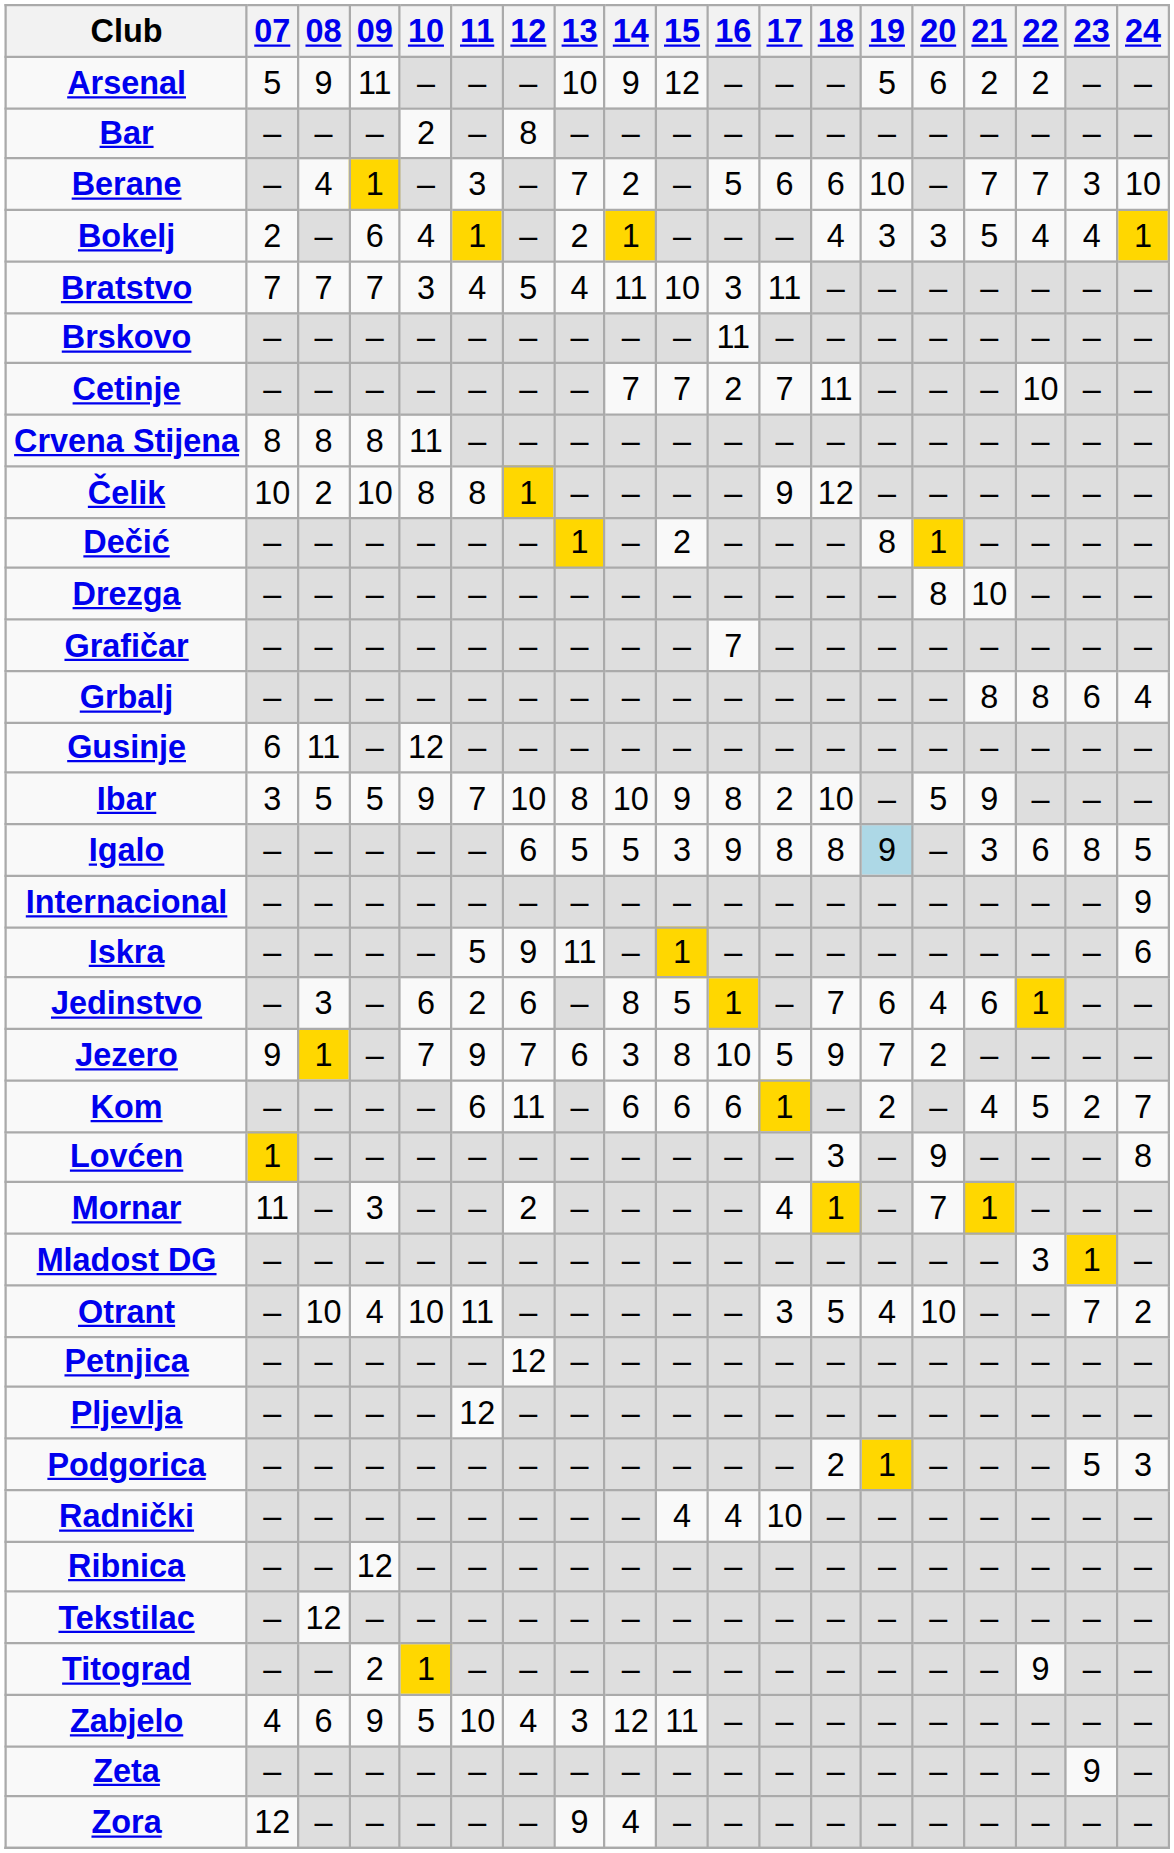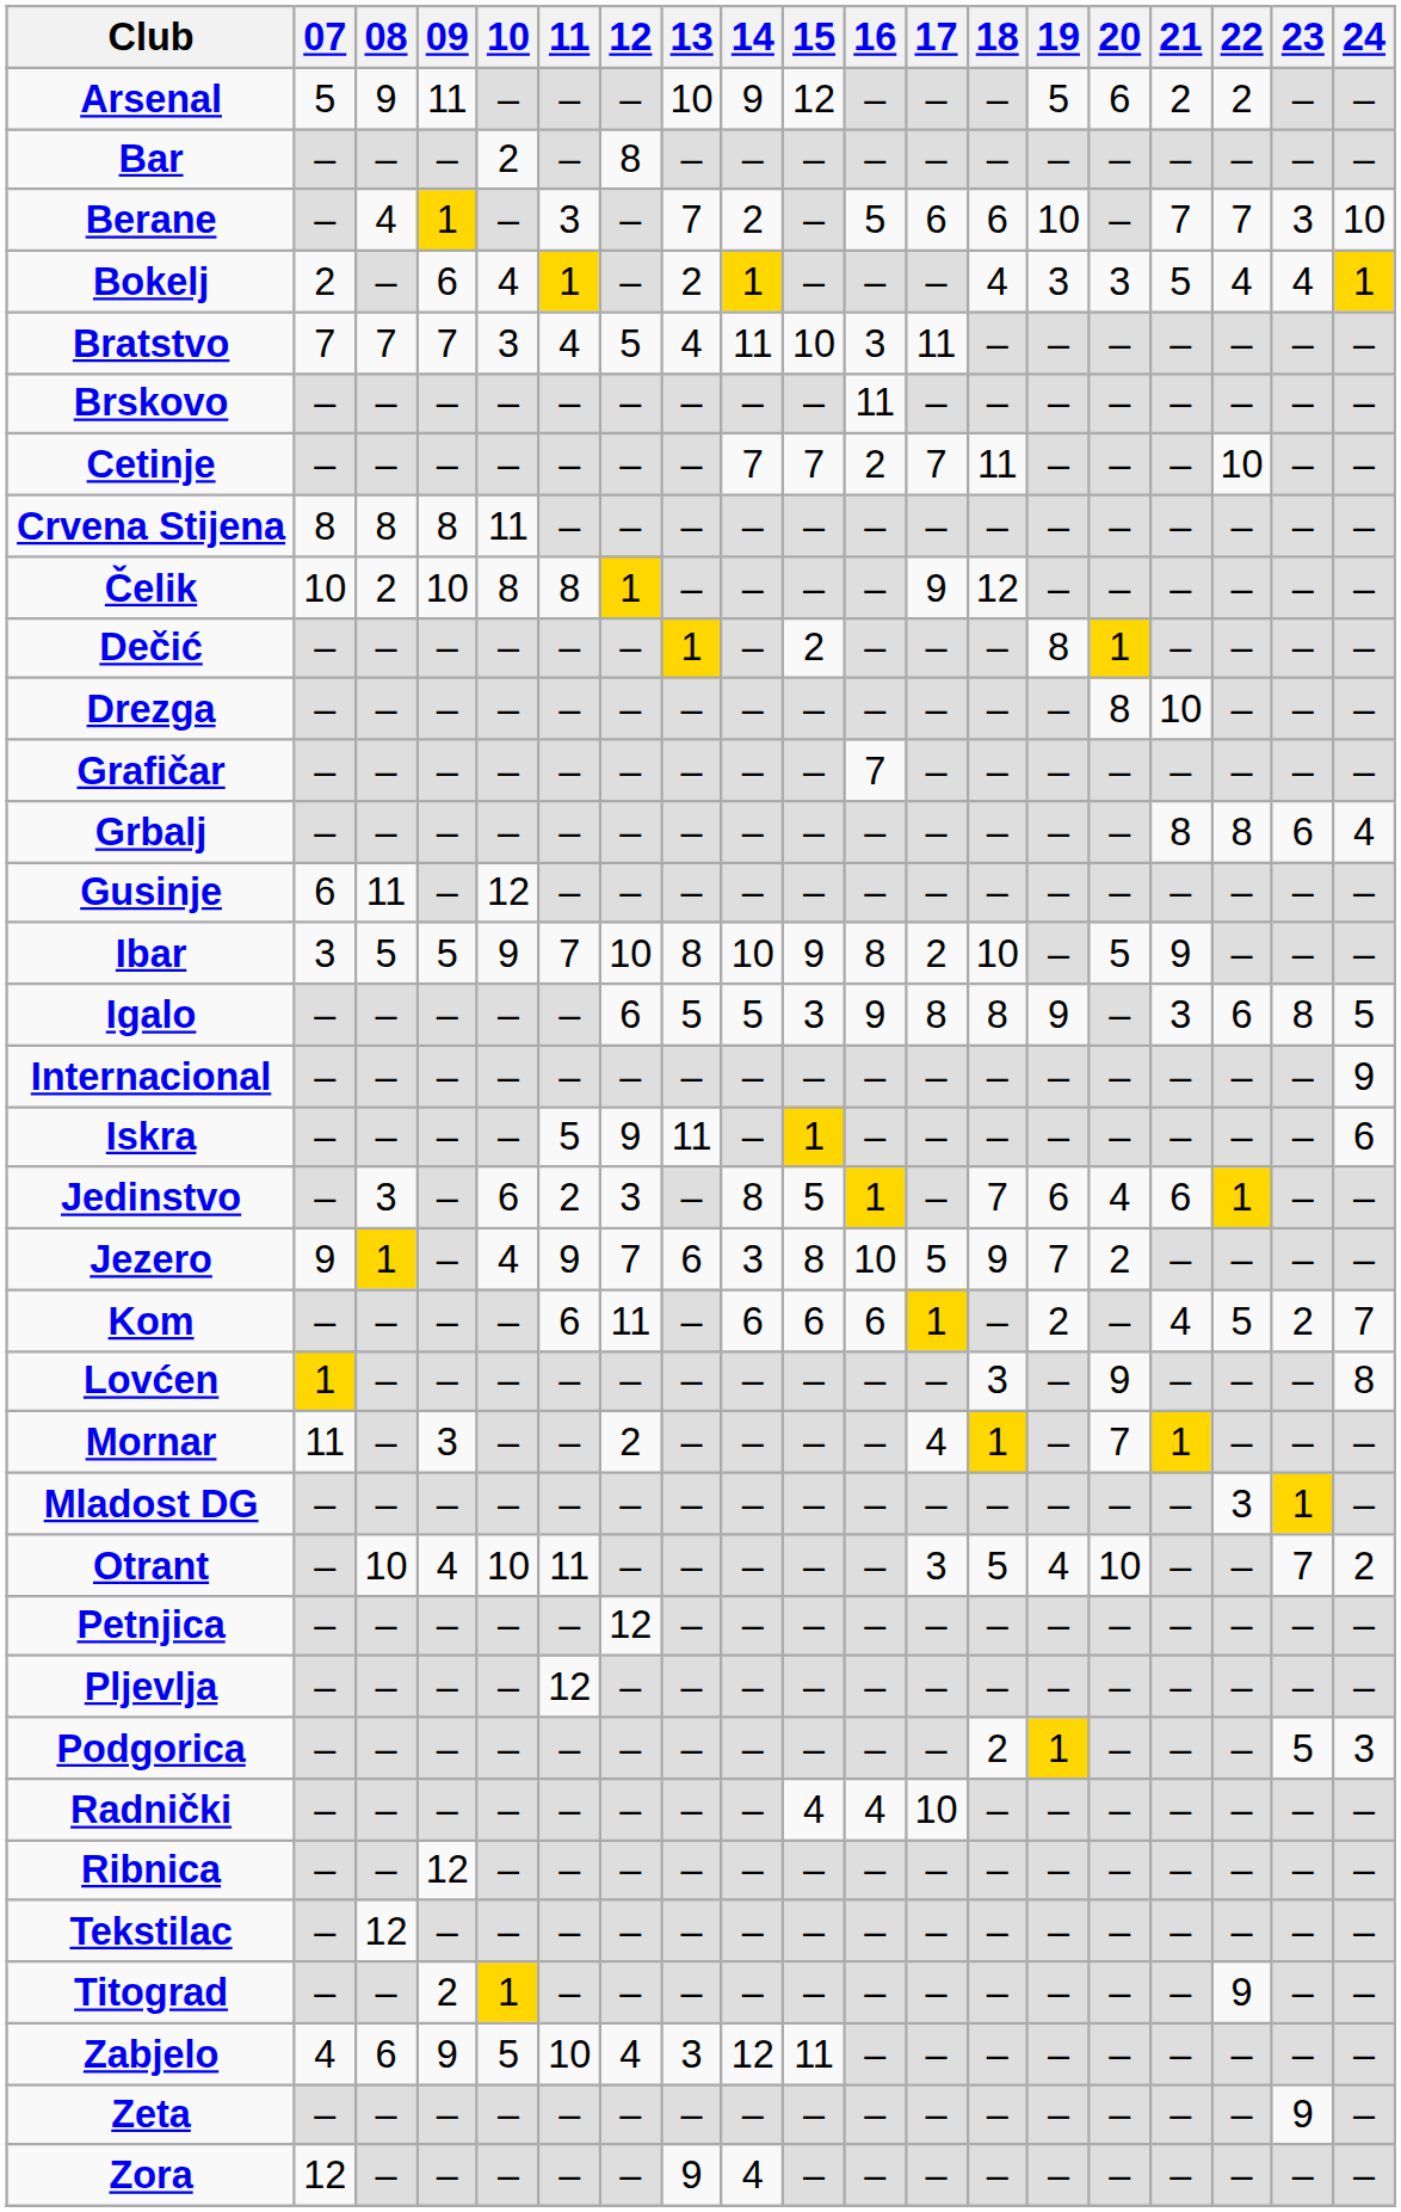Igalo | 19: lightblue background -> no background
Jedinstvo | 12: 6 -> 3
Jezero | 10: 7 -> 4
